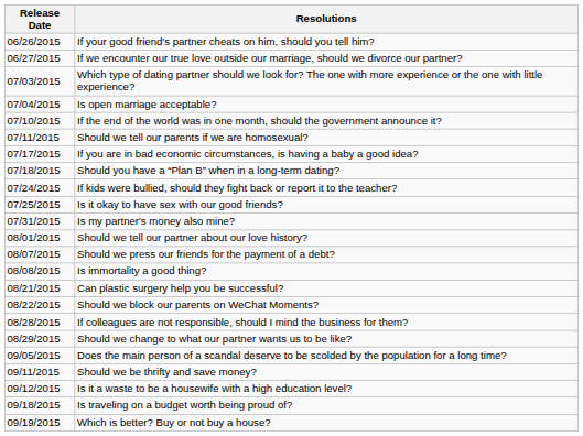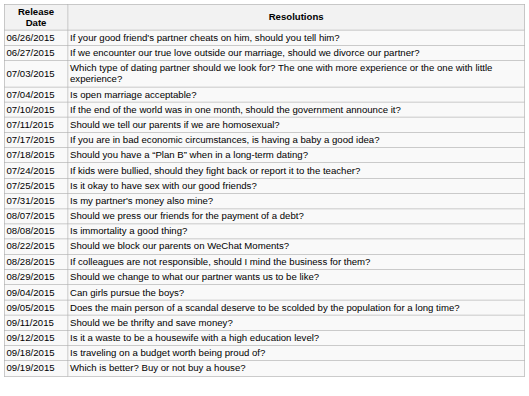- row: 08/01/2015 | Should we tell our partner about our love history?
- row: 08/21/2015 | Can plastic surgery help you be successful?
+ row: 09/04/2015 | Can girls pursue the boys?
